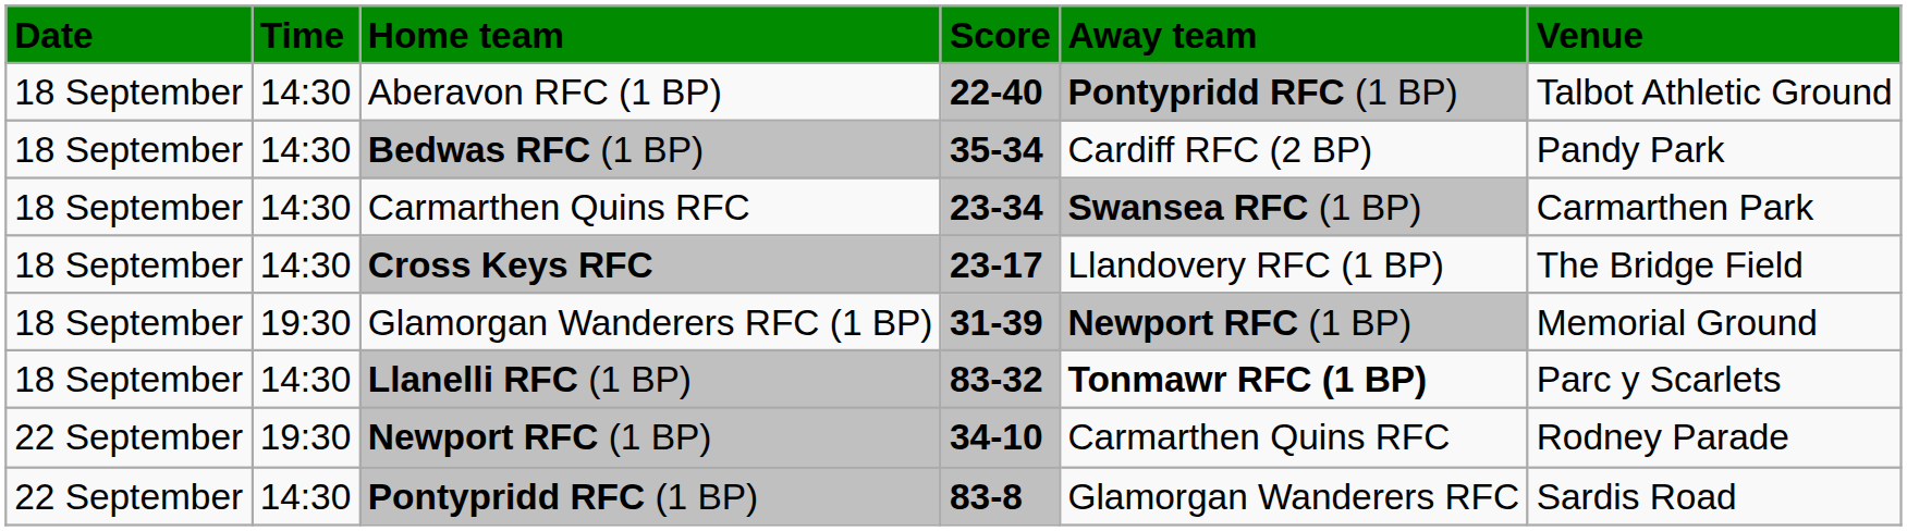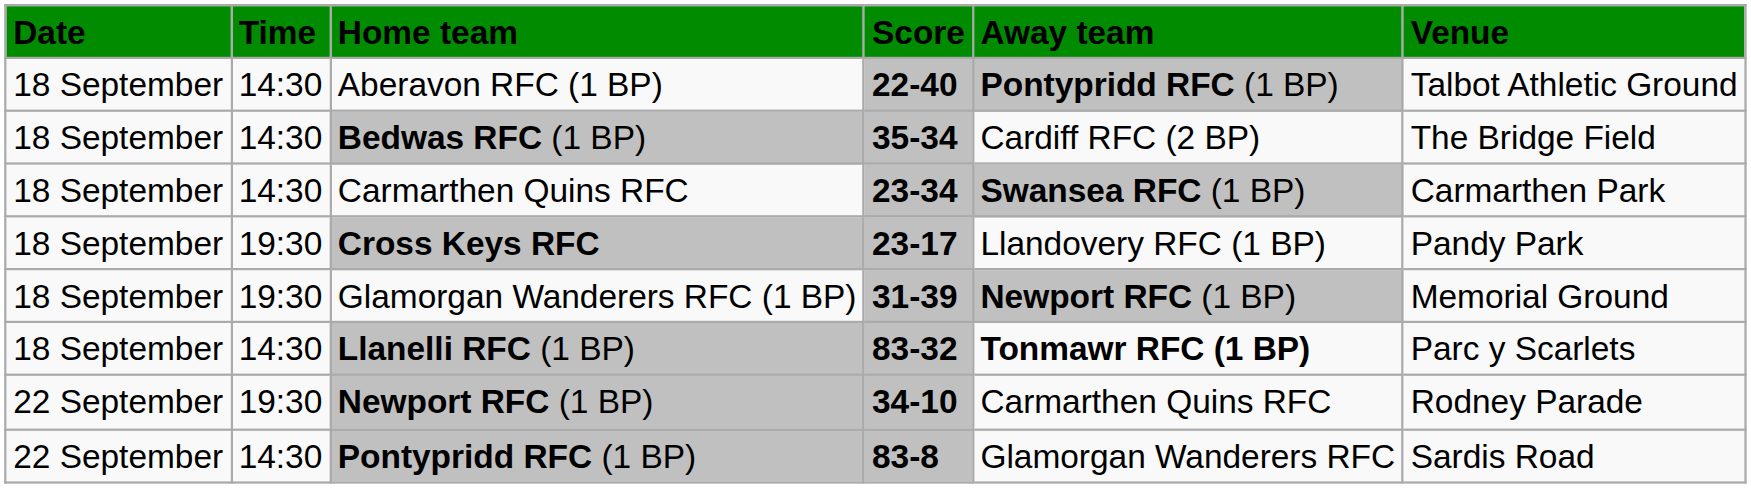Bedwas RFC (1 BP) | Venue: Pandy Park -> The Bridge Field
Cross Keys RFC | Time: 14:30 -> 19:30
Cross Keys RFC | Venue: The Bridge Field -> Pandy Park
